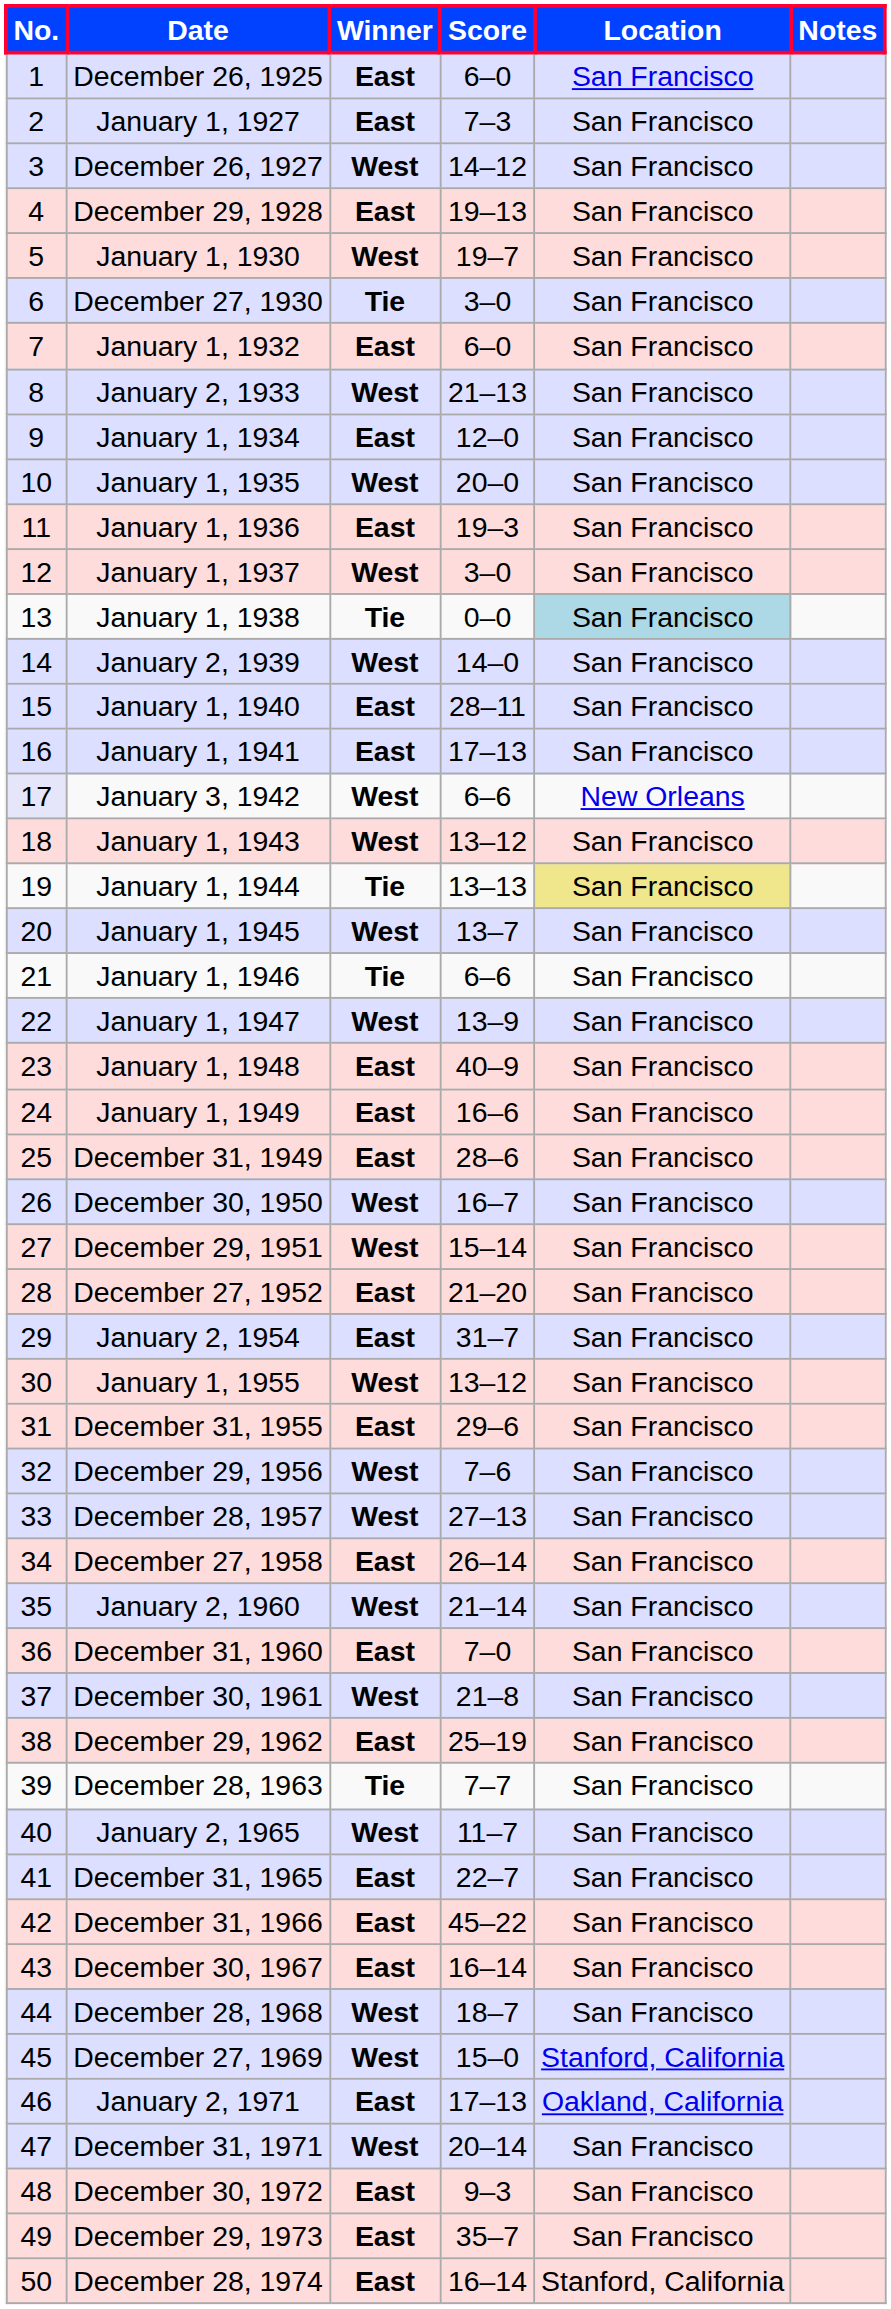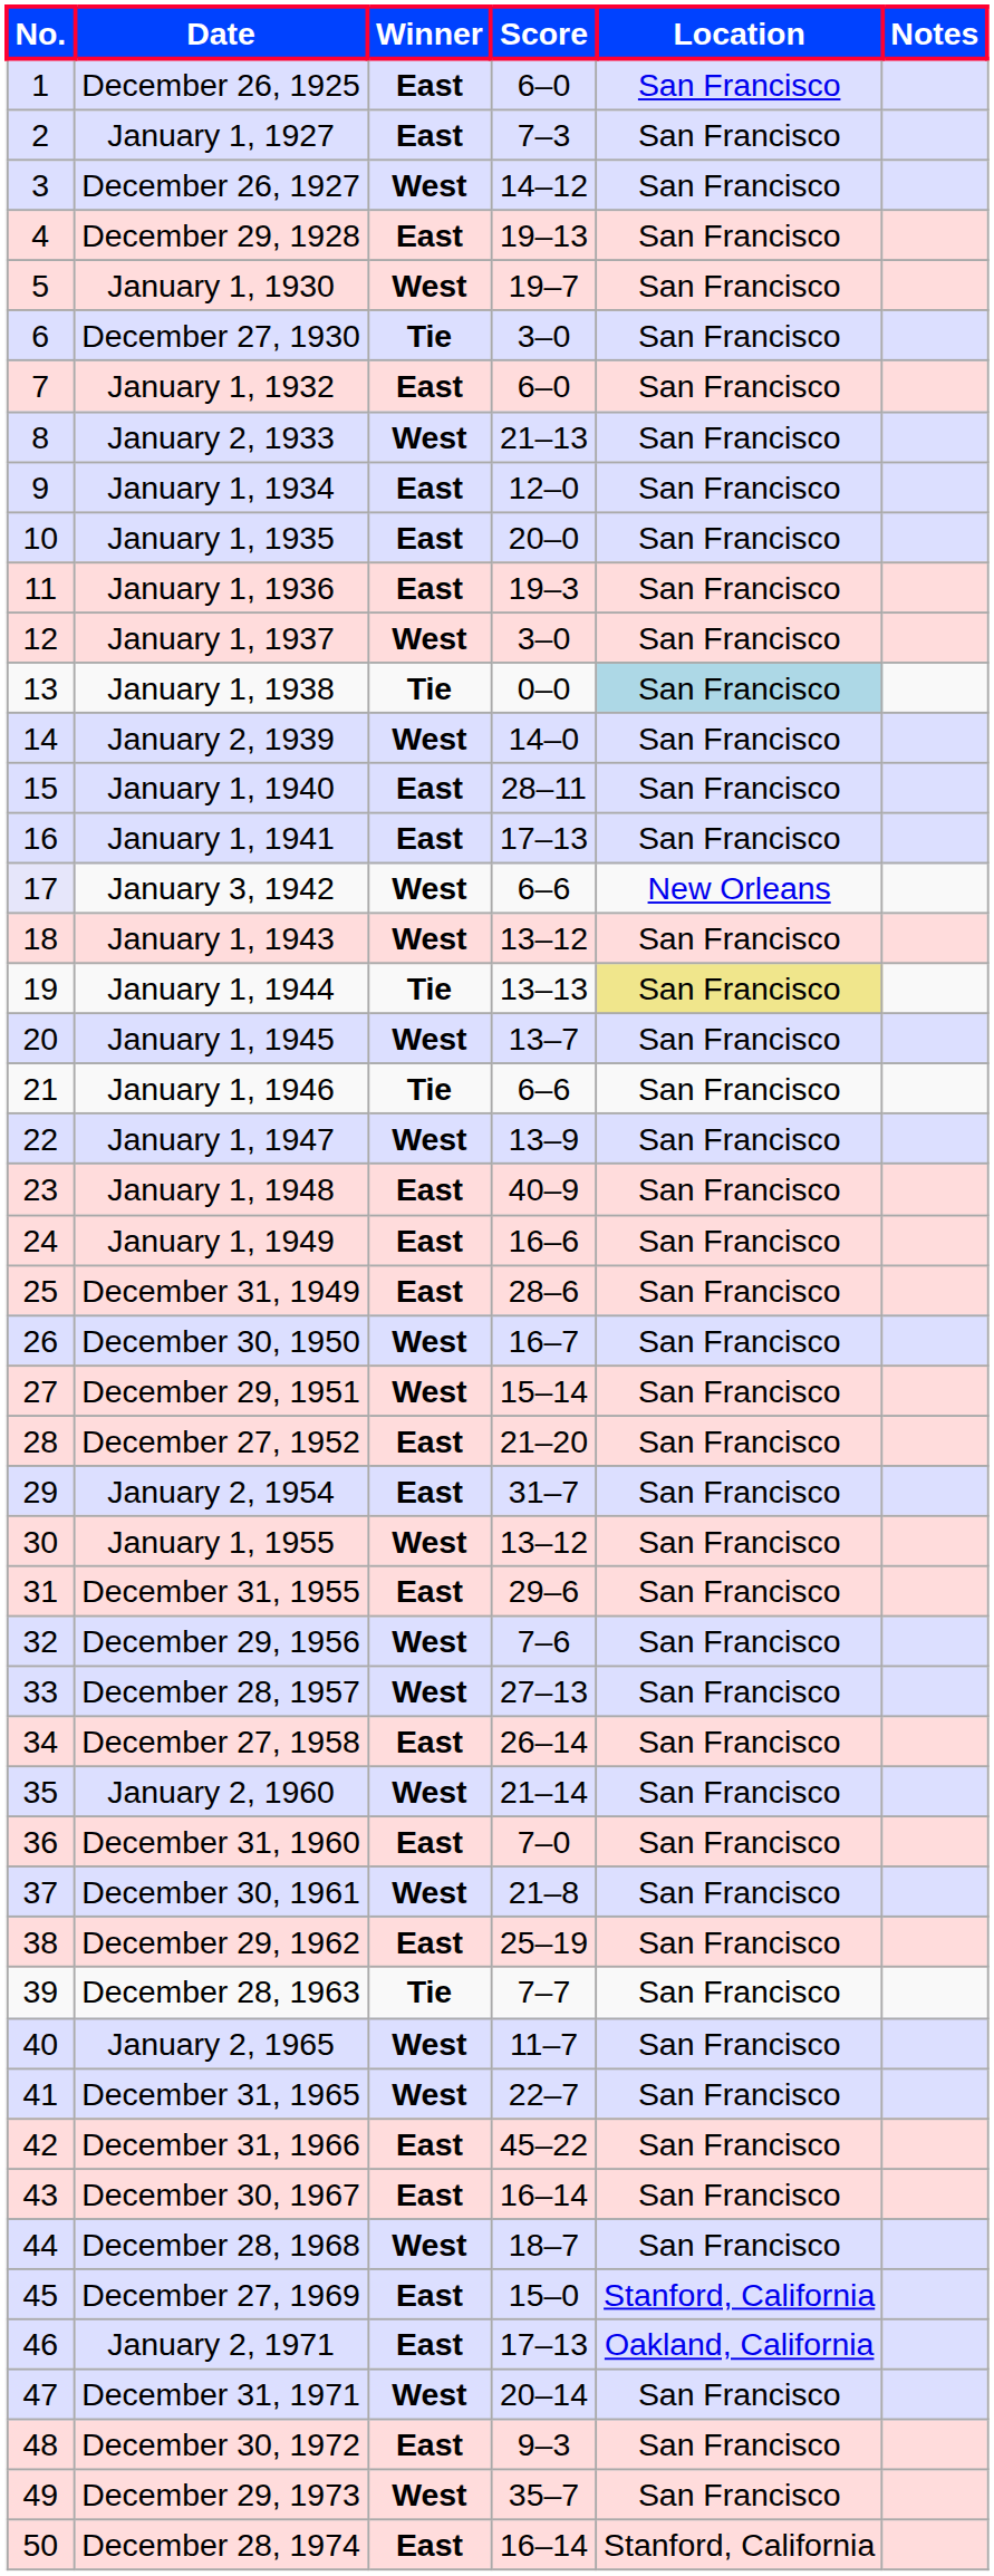January 1, 1935 | Winner: West -> East
December 31, 1965 | Winner: East -> West
December 27, 1969 | Winner: West -> East
December 29, 1973 | Winner: East -> West
